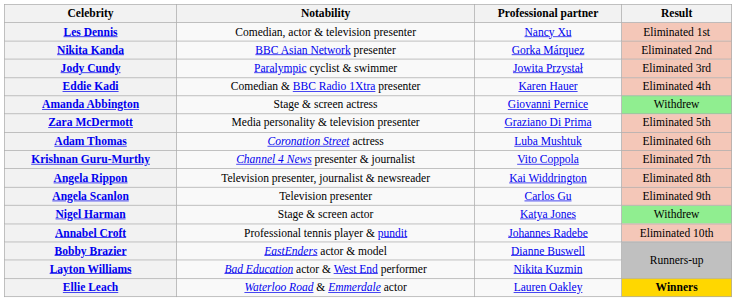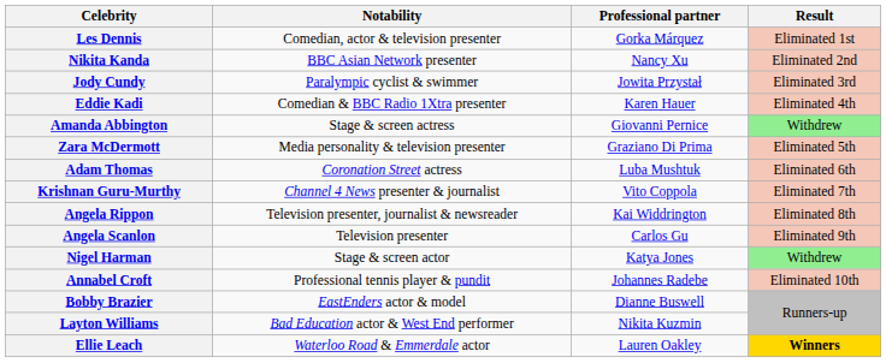Les Dennis | Professional partner: Nancy Xu -> Gorka Márquez
Nikita Kanda | Professional partner: Gorka Márquez -> Nancy Xu
